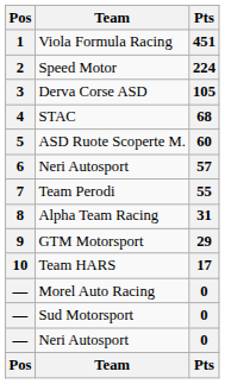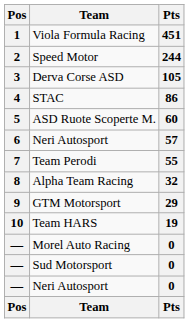Speed Motor | Pts: 224 -> 244
STAC | Pts: 68 -> 86
Alpha Team Racing | Pts: 31 -> 32
Team HARS | Pts: 17 -> 19
